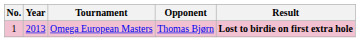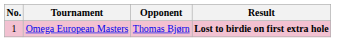- column: Year | 2013
